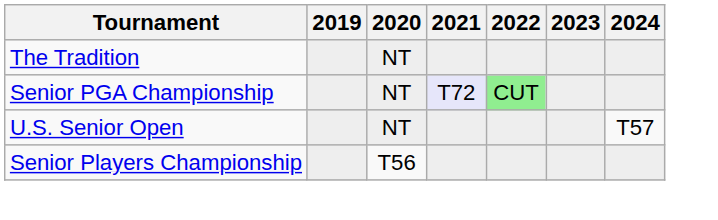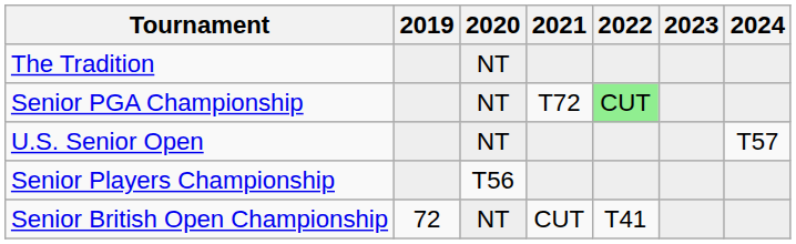Senior PGA Championship | 2021: lavender background -> no background
+ row: Senior British Open Championship | 72 | NT | CUT | T41
